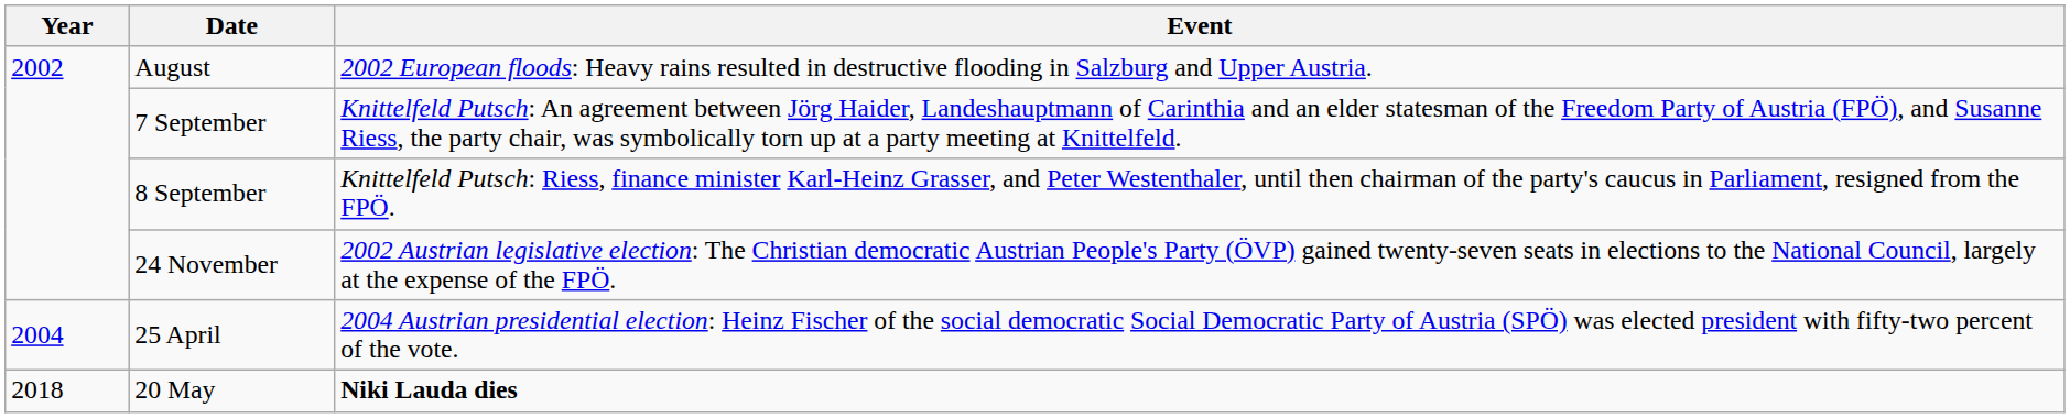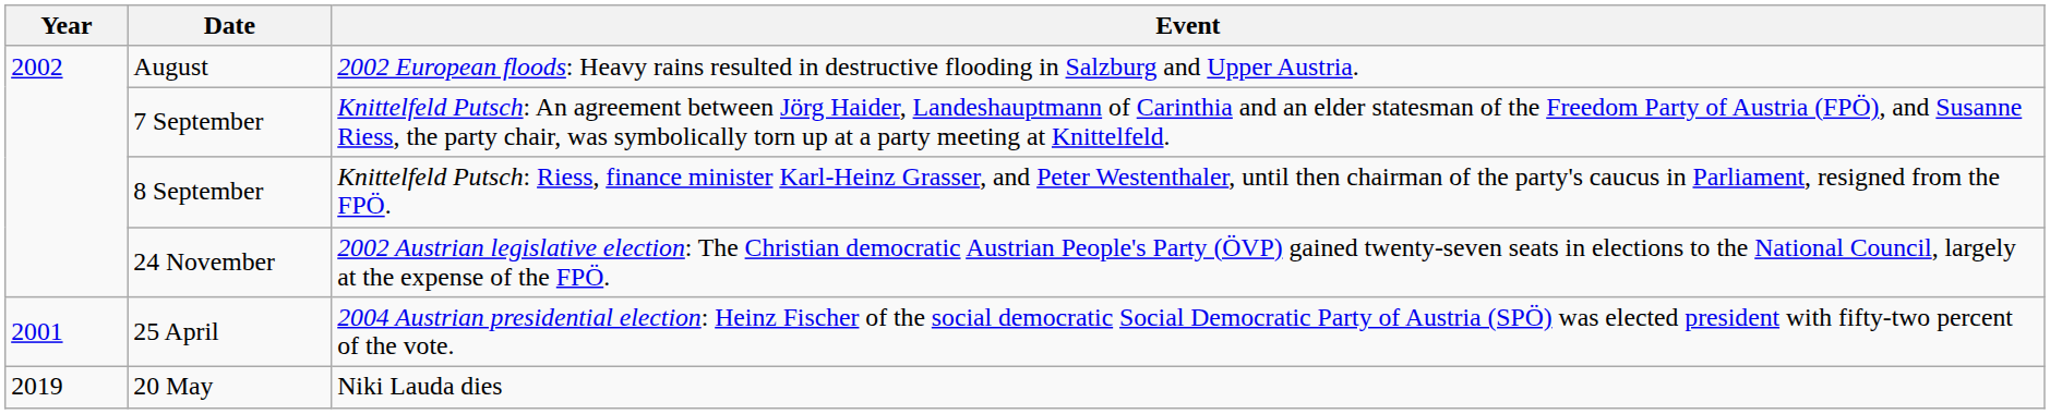25 April | Year: 2004 -> 2001
20 May | Year: 2018 -> 2019
20 May | Event: bold -> normal
